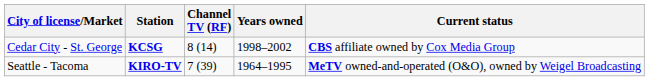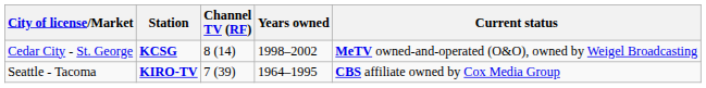Cedar City - St. George | Current status: CBS affiliate owned by Cox Media Group -> MeTV owned-and-operated (O&O), owned by Weigel Broadcasting
Seattle - Tacoma | Current status: MeTV owned-and-operated (O&O), owned by Weigel Broadcasting -> CBS affiliate owned by Cox Media Group
